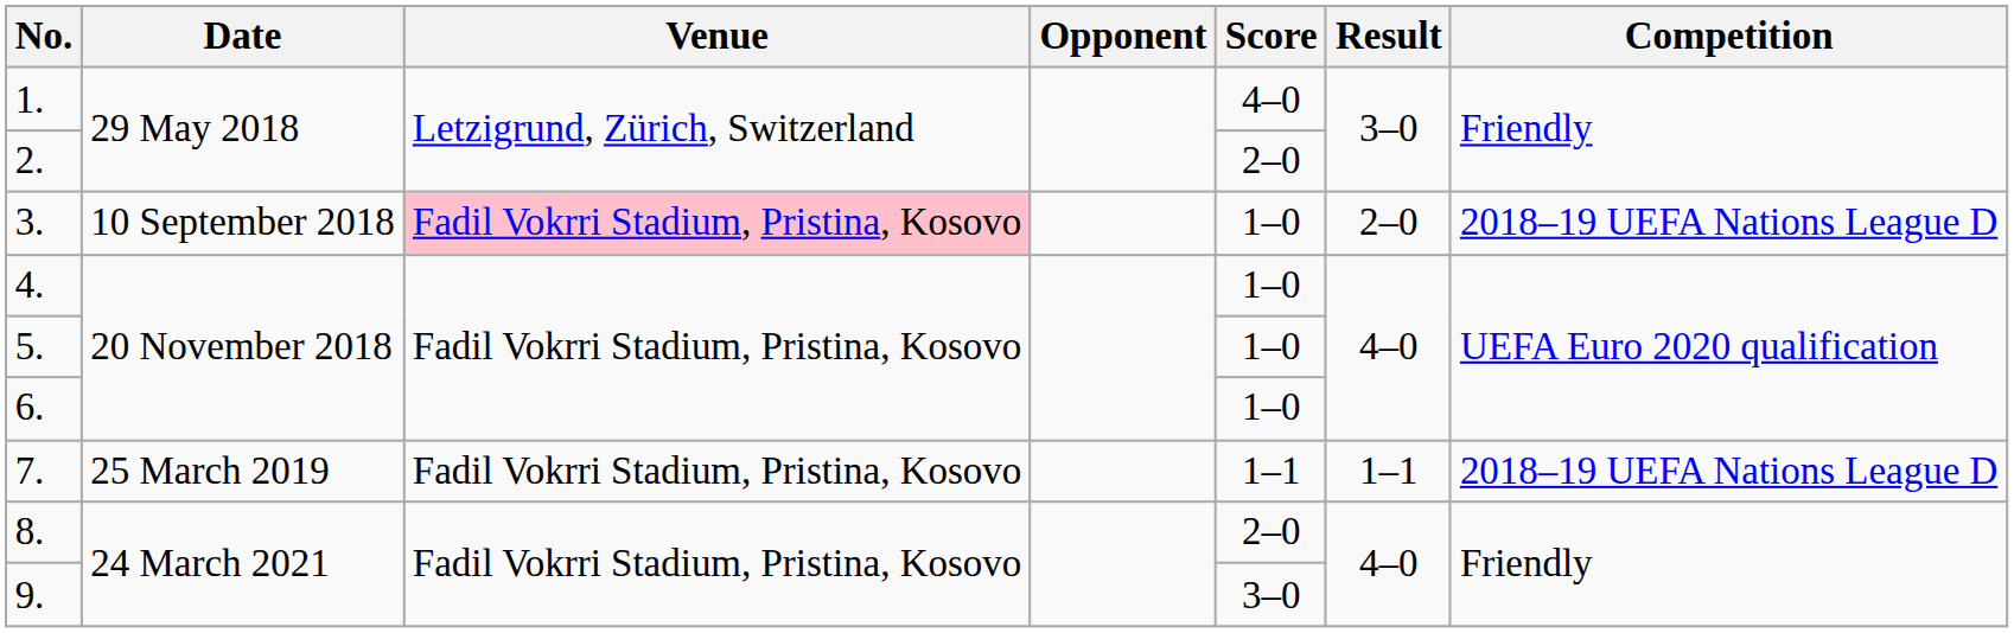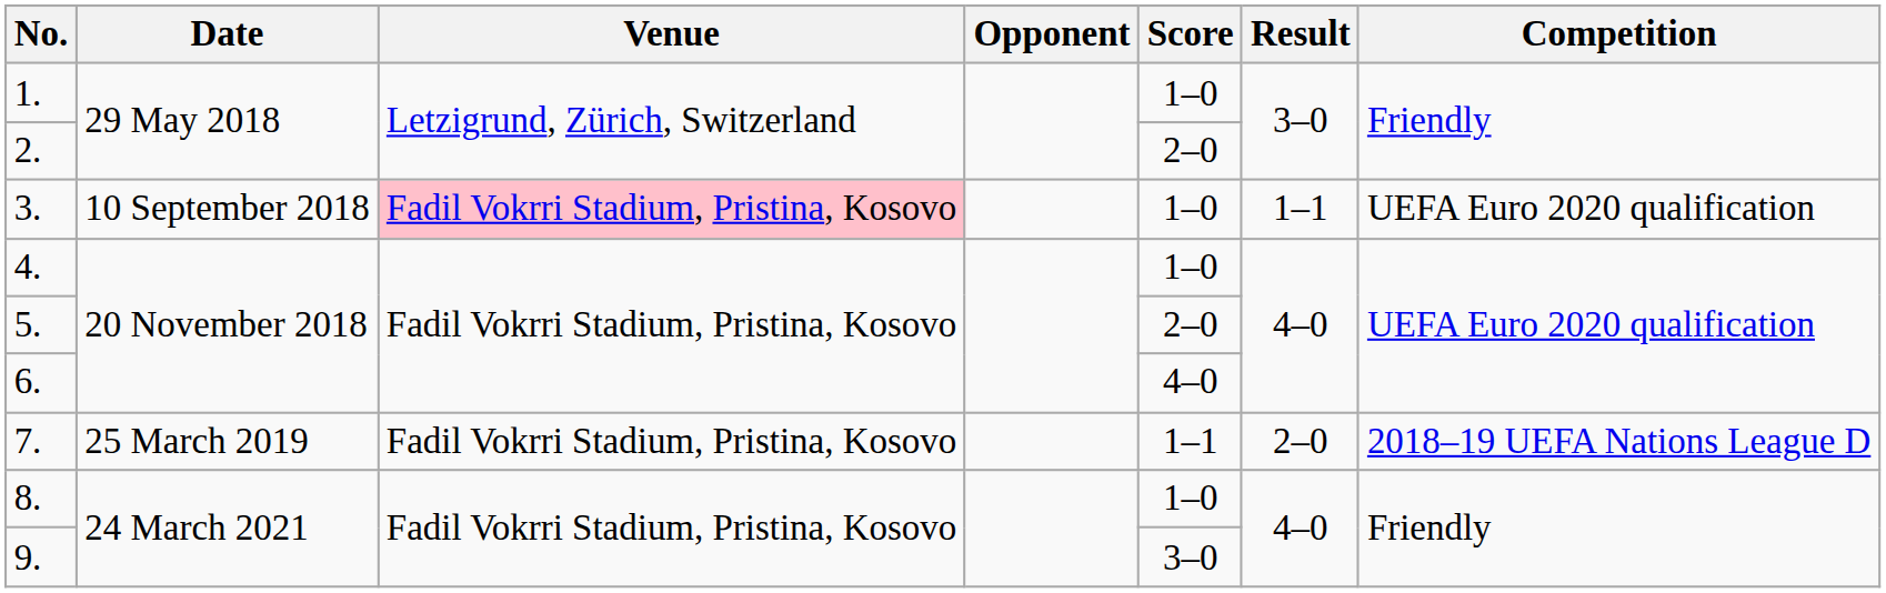1. | Score: 4–0 -> 1–0
3. | Result: 2–0 -> 1–1
3. | Competition: 2018–19 UEFA Nations League D -> UEFA Euro 2020 qualification
5. | Score: 1–0 -> 2–0
6. | Score: 1–0 -> 4–0
7. | Result: 1–1 -> 2–0
8. | Score: 2–0 -> 1–0
